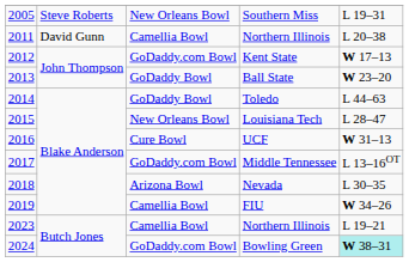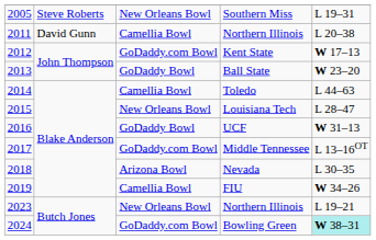Toledo | column 3: GoDaddy Bowl -> Camellia Bowl
UCF | column 3: Cure Bowl -> GoDaddy Bowl
2023 / Northern Illinois | column 3: Camellia Bowl -> New Orleans Bowl
